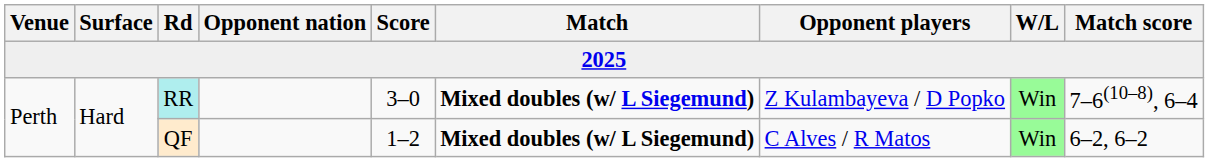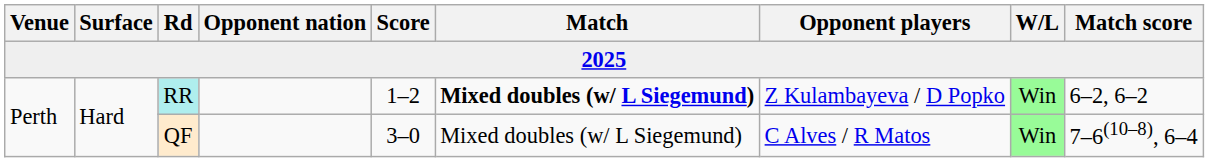RR | Score: 3–0 -> 1–2
RR | Match score: 7–6(10–8), 6–4 -> 6–2, 6–2
QF | Score: 1–2 -> 3–0
QF | Match: bold -> normal
QF | Match score: 6–2, 6–2 -> 7–6(10–8), 6–4
